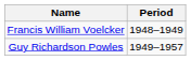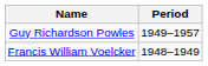rows swapped: Francis William Voelcker <-> Guy Richardson Powles
